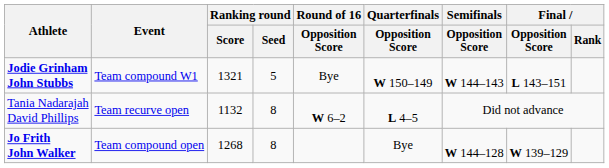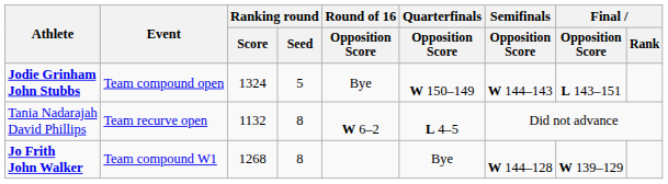Jodie Grinham John Stubbs | Event: Team compound W1 -> Team compound open
Jodie Grinham John Stubbs | Ranking round / Score: 1321 -> 1324
Jo Frith John Walker | Event: Team compound open -> Team compound W1
